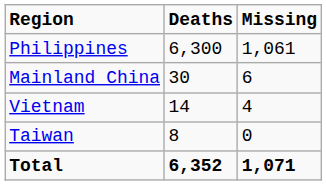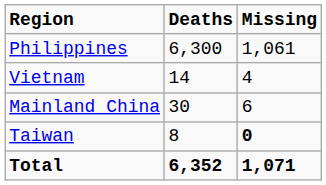rows swapped: Vietnam <-> Mainland China
Taiwan | Missing: normal -> bold
